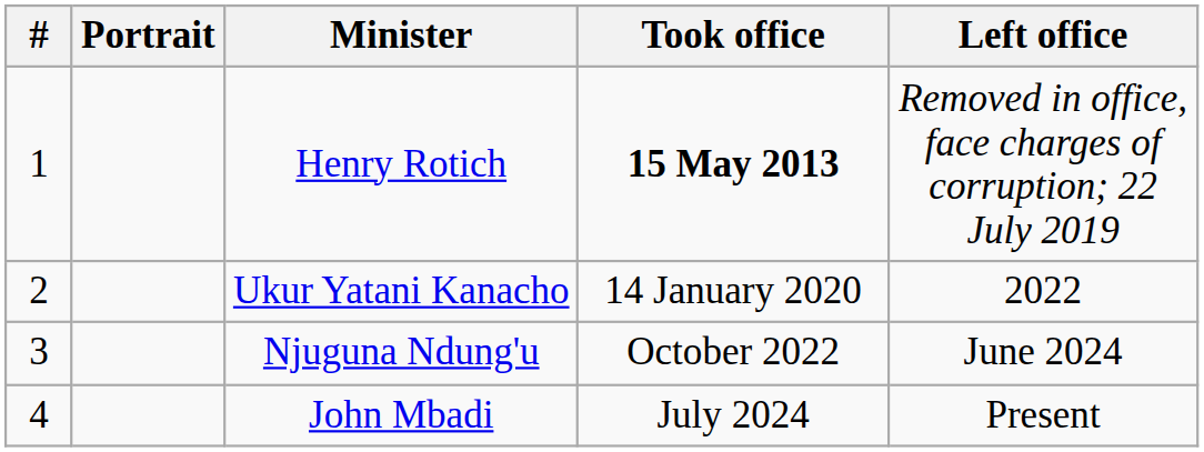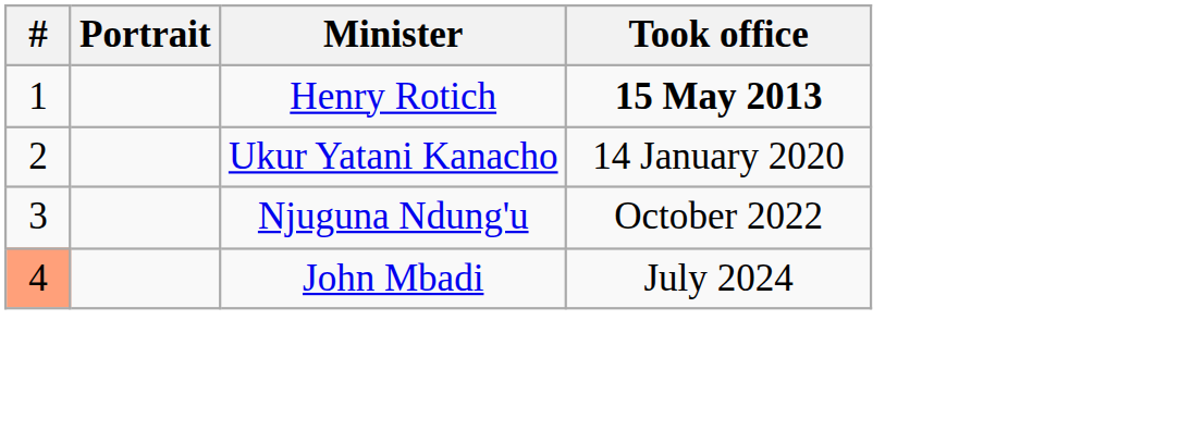- column: Left office | Removed in office, face charges of corruption; 22 July 2019 | 2022 | June 2024 | Present
John Mbadi | #: no background -> lightsalmon background
